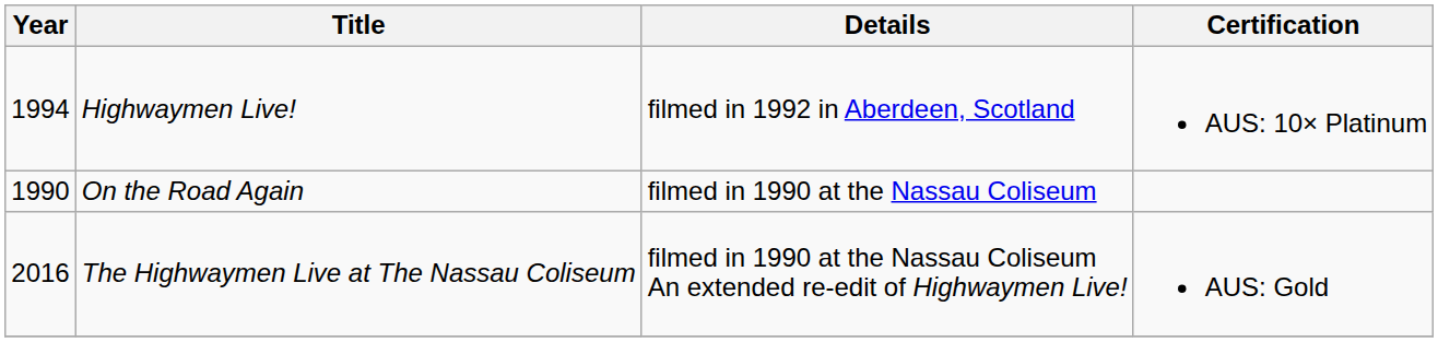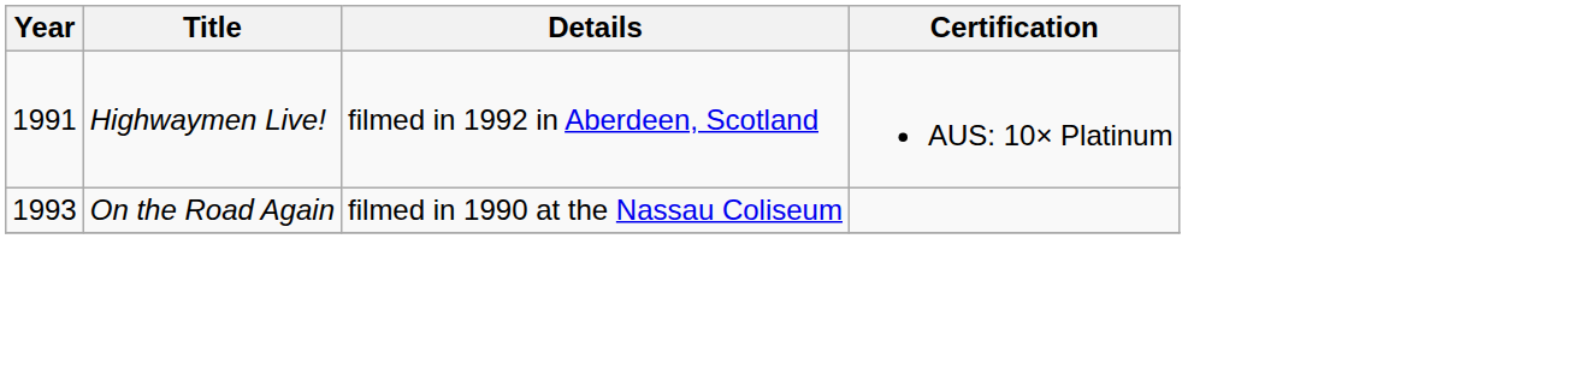Highwaymen Live! | Year: 1994 -> 1991
On the Road Again | Year: 1990 -> 1993
- row: 2016 | The Highwaymen Live at The Nassau Coliseum | filmed in 1990 at the Nassau Coliseum An extended re-edit of Highwaymen Live! | AUS: Gold
